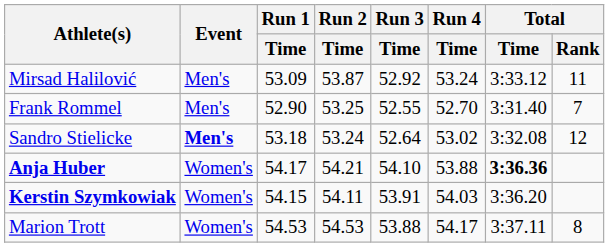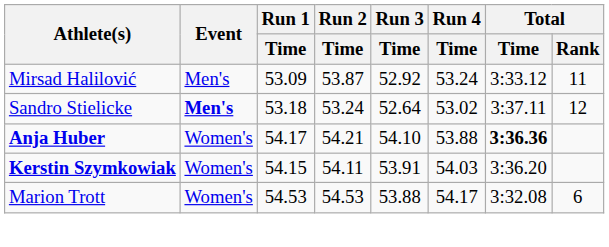- row: Frank Rommel | Men's | 52.90 | 53.25 | 52.55 | 52.70 | 3:31.40 | 7
Sandro Stielicke | Total / Time: 3:32.08 -> 3:37.11
Marion Trott | Total / Time: 3:37.11 -> 3:32.08
Marion Trott | Total / Rank: 8 -> 6
